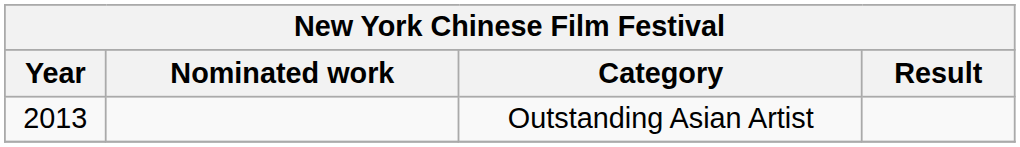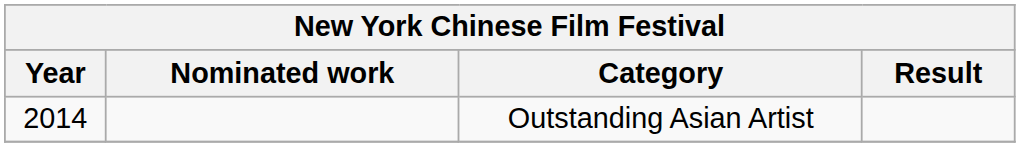Outstanding Asian Artist | Year: 2013 -> 2014
